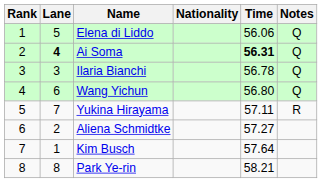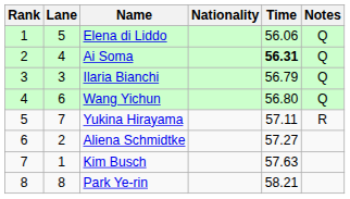Ai Soma | Lane: bold -> normal
Ilaria Bianchi | Time: 56.78 -> 56.79
Kim Busch | Time: 57.64 -> 57.63
